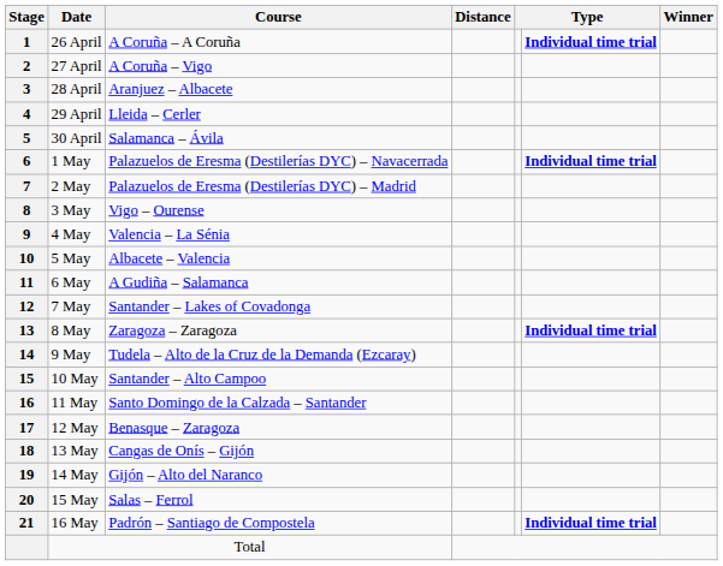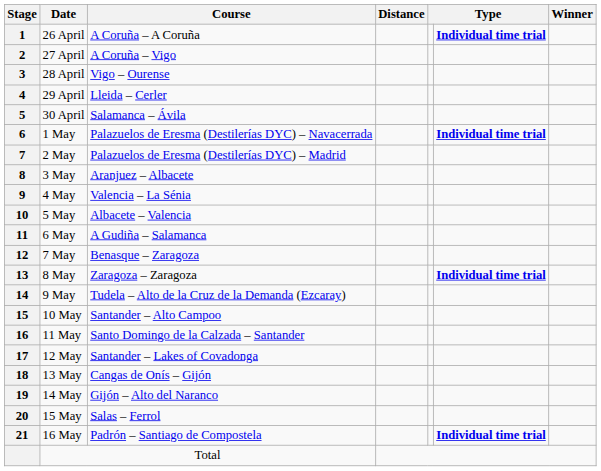28 April | Course: Aranjuez – Albacete -> Vigo – Ourense
3 May | Course: Vigo – Ourense -> Aranjuez – Albacete
7 May | Course: Santander – Lakes of Covadonga -> Benasque – Zaragoza
12 May | Course: Benasque – Zaragoza -> Santander – Lakes of Covadonga
